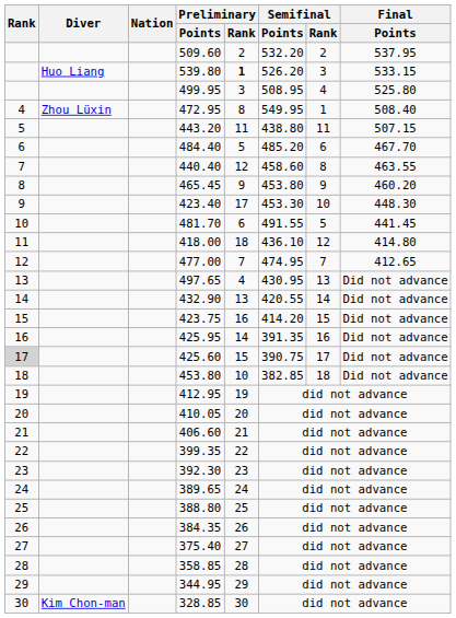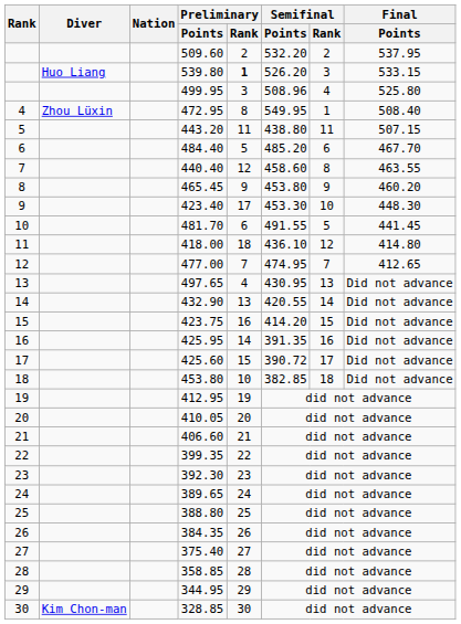499.95 | Semifinal / Points: 508.95 -> 508.96
425.60 | Rank: lightgrey background -> no background
425.60 | Semifinal / Points: 390.75 -> 390.72
